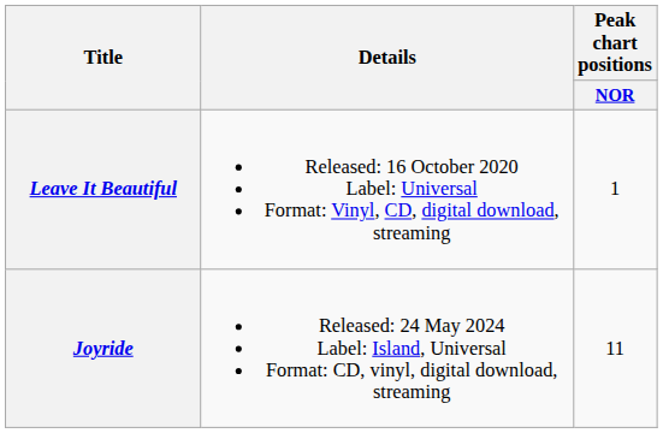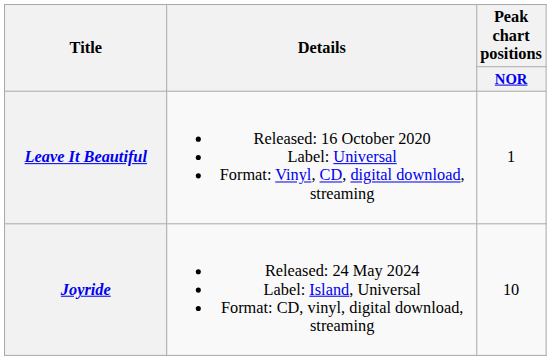Joyride | Peak chart positions / NOR: 11 -> 10
